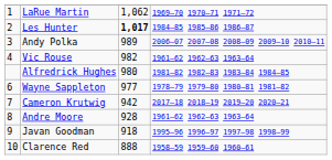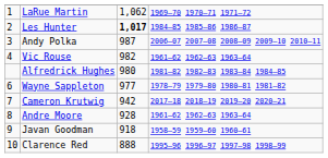Andy Polka | column 3: 989 -> 987
Javan Goodman | column 4: 1995–96 1996–97 1997–98 1998–99 -> 1958–59 1959–60 1960–61
Clarence Red | column 4: 1958–59 1959–60 1960–61 -> 1995–96 1996–97 1997–98 1998–99
